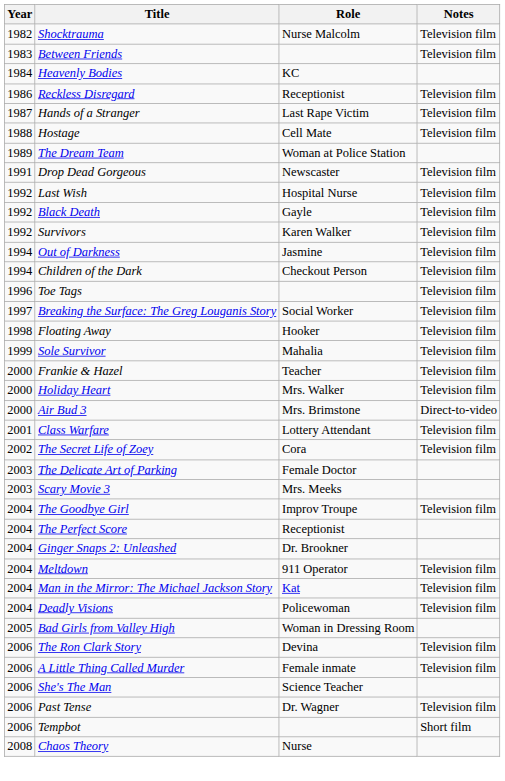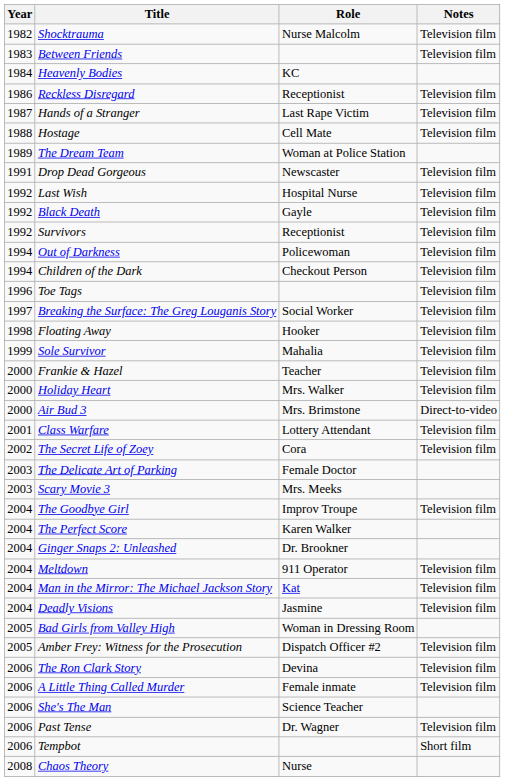Survivors | Role: Karen Walker -> Receptionist
Out of Darkness | Role: Jasmine -> Policewoman
The Perfect Score | Role: Receptionist -> Karen Walker
Deadly Visions | Role: Policewoman -> Jasmine
+ row: 2005 | Amber Frey: Witness for the Prosecution | Dispatch Officer #2 | Television film
